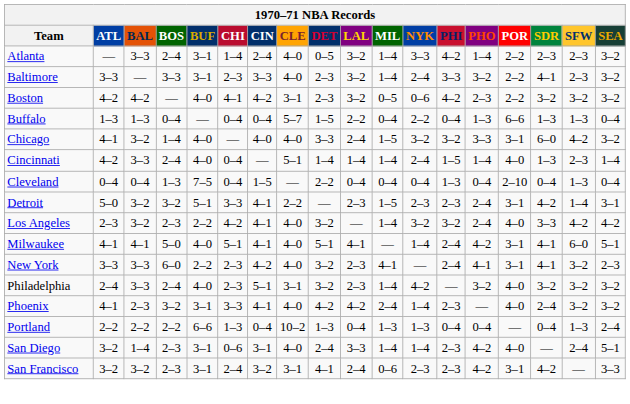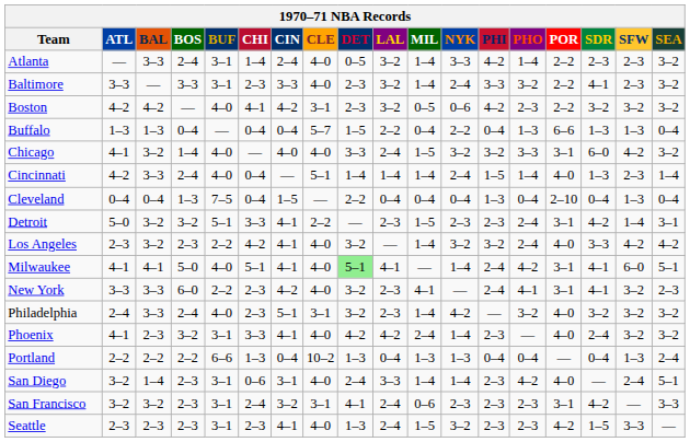Milwaukee | DET: no background -> lightgreen background
San Francisco | PHO: 4–2 -> 2–3
+ row: Seattle | 2–3 | 2–3 | 2–3 | 3–1 | 2–3 | 4–1 | 4–0 | 1–3 | 2–4 | 1–5 | 3–2 | 2–3 | 2–3 | 4–2 | 1–5 | 3–3 | —
